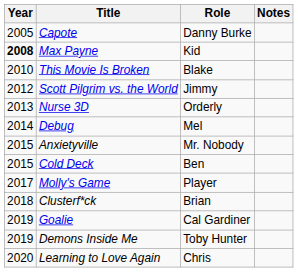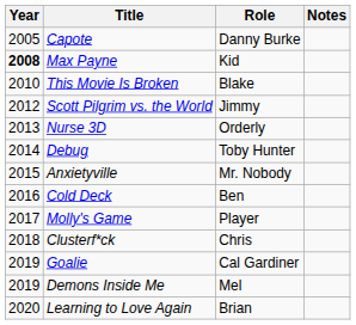Debug | Role: Mel -> Toby Hunter
Cold Deck | Year: 2015 -> 2016
Clusterf*ck | Role: Brian -> Chris
Demons Inside Me | Role: Toby Hunter -> Mel
Learning to Love Again | Role: Chris -> Brian
